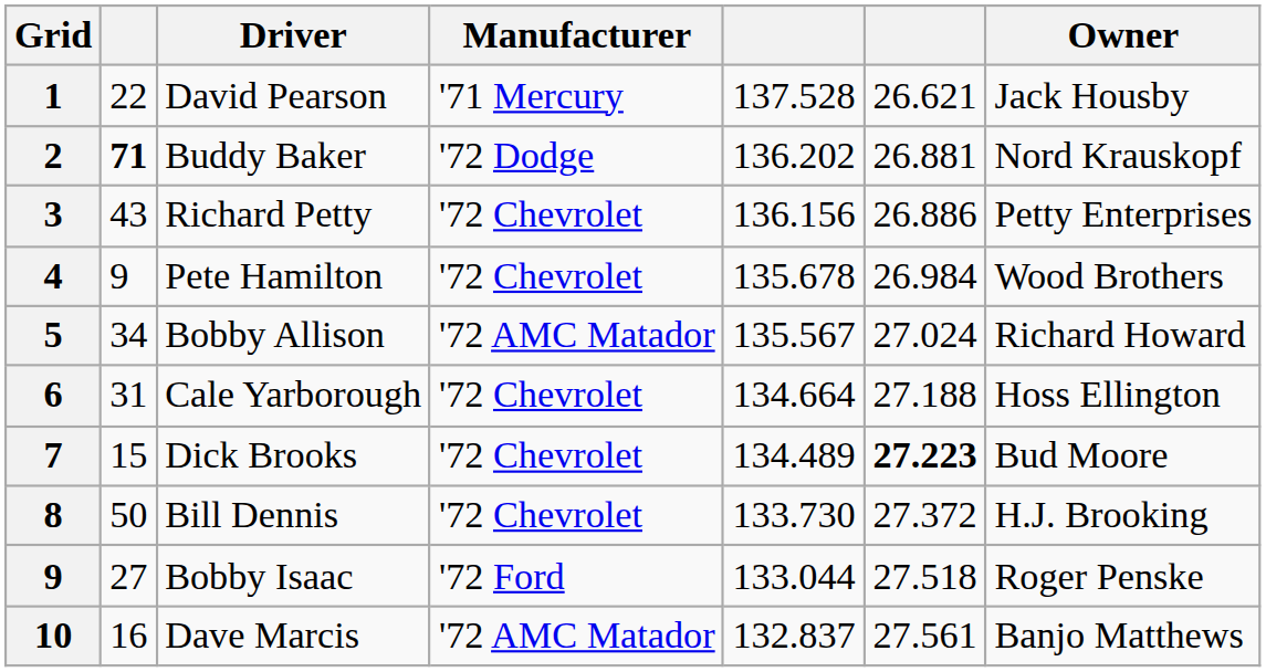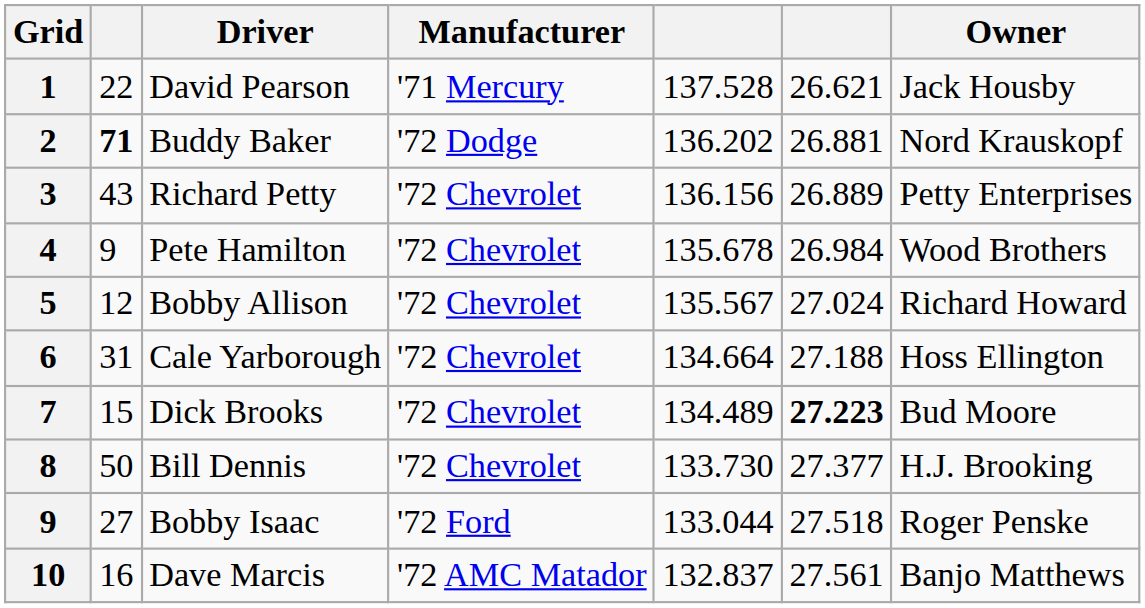Richard Petty | column 6: 26.886 -> 26.889
Bobby Allison | column 2: 34 -> 12
Bobby Allison | Manufacturer: '72 AMC Matador -> '72 Chevrolet
Bill Dennis | column 6: 27.372 -> 27.377
